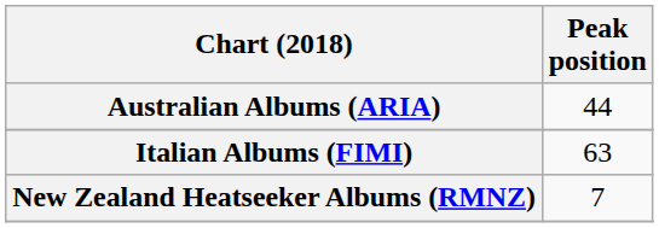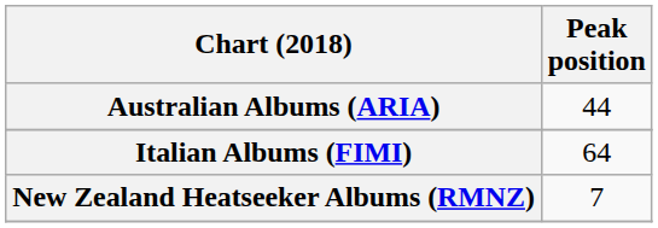Italian Albums (FIMI) | Peak position: 63 -> 64
